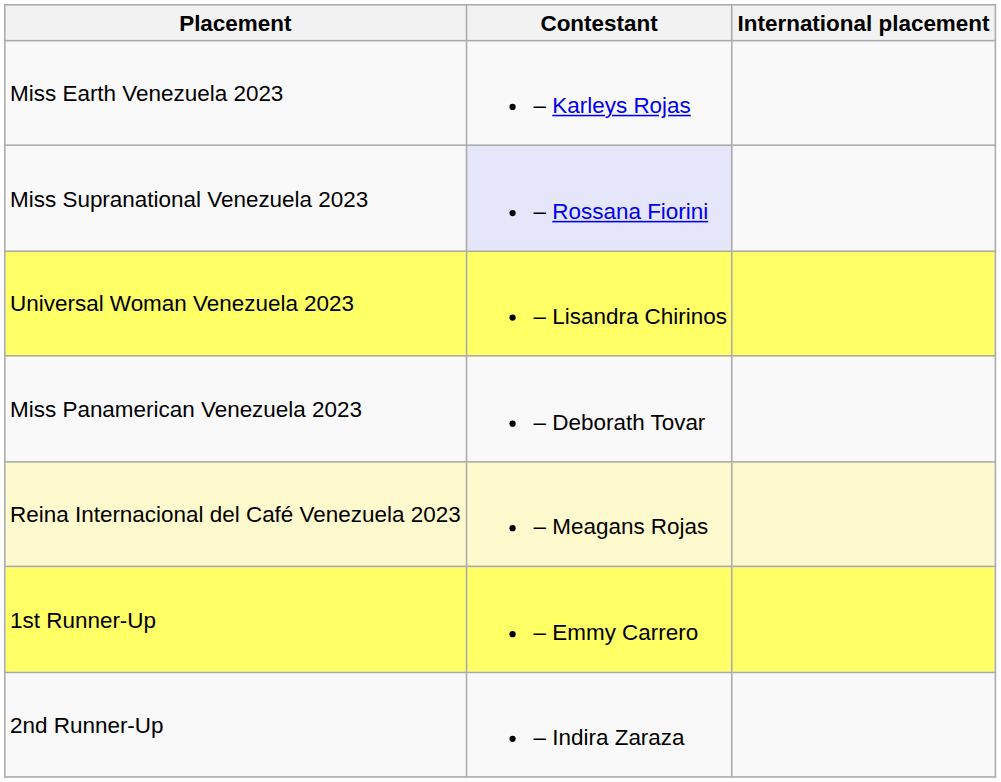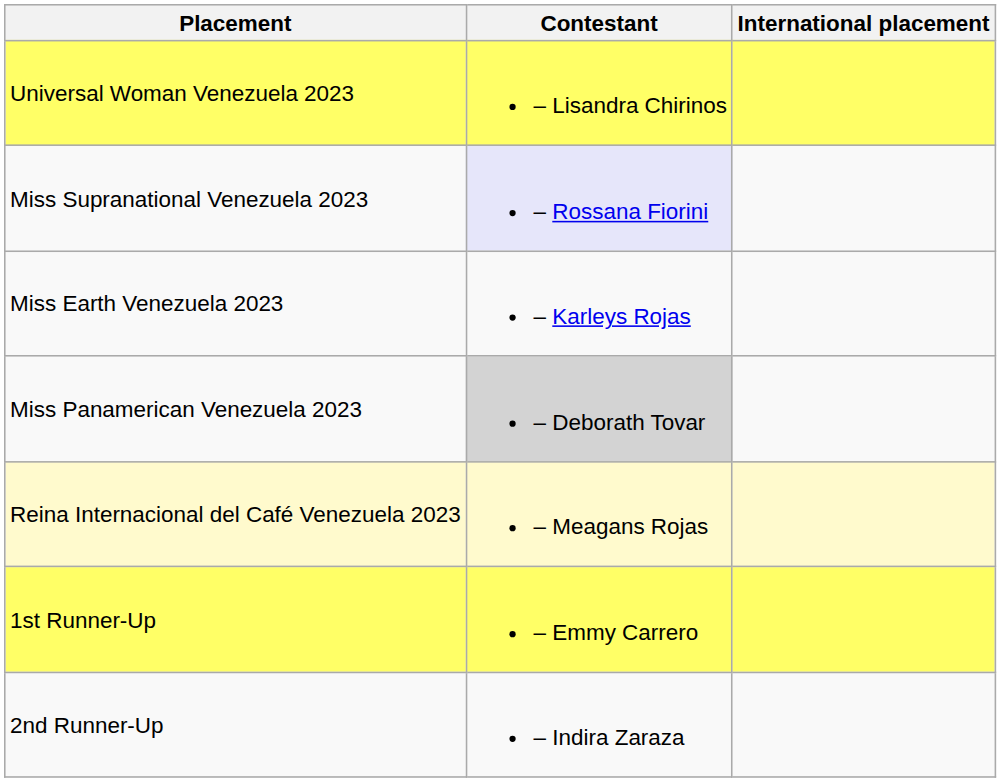rows swapped: Miss Earth Venezuela 2023 <-> Universal Woman Venezuela 2023
Miss Panamerican Venezuela 2023 | Contestant: no background -> lightgrey background
